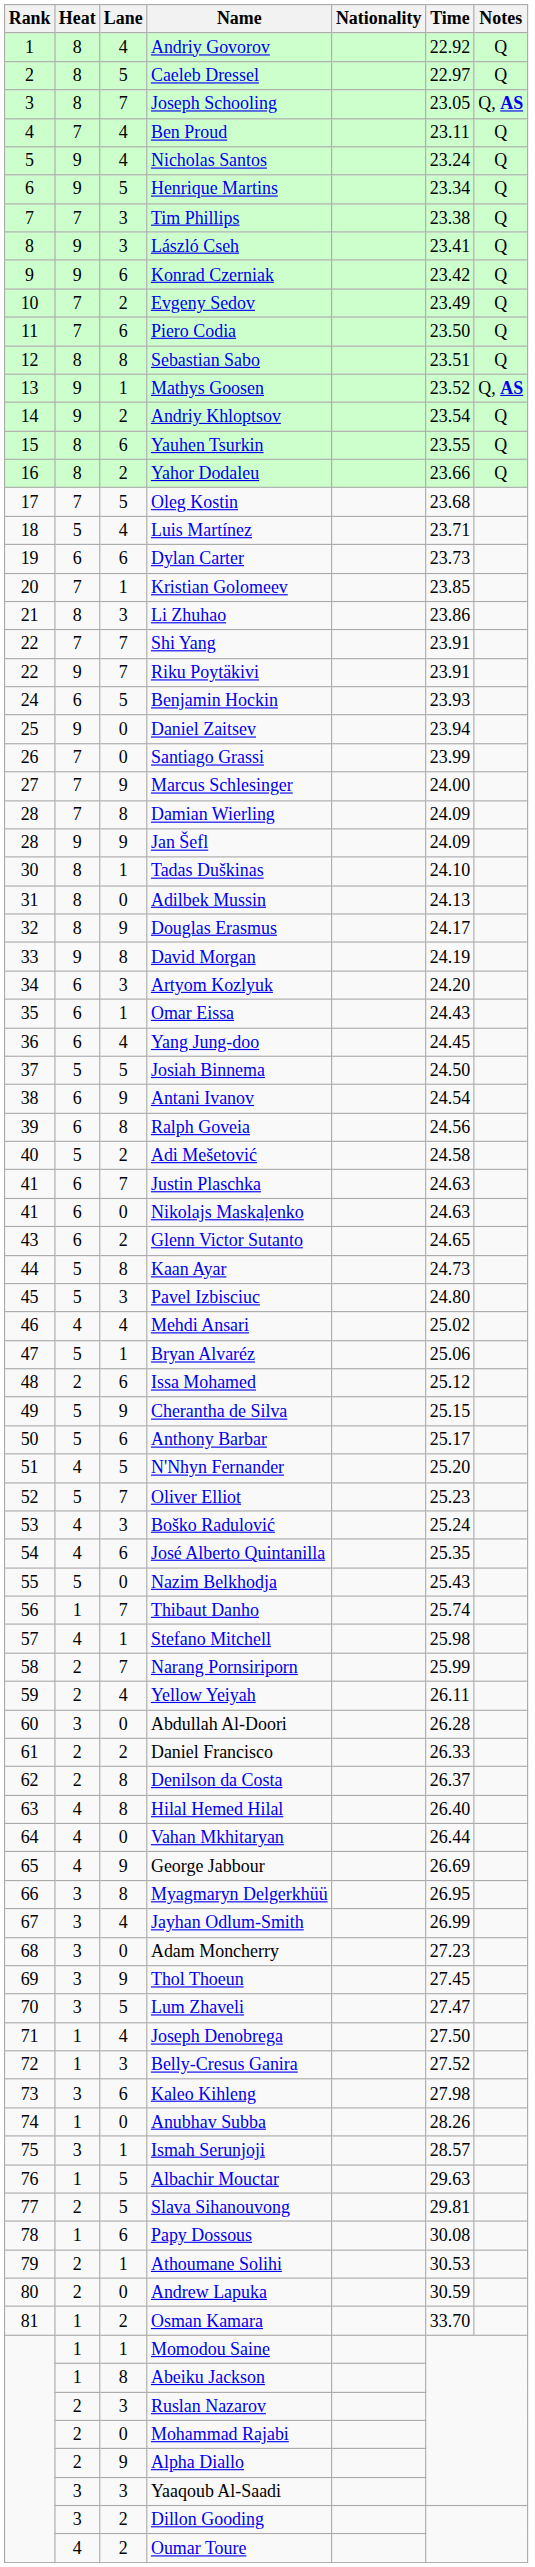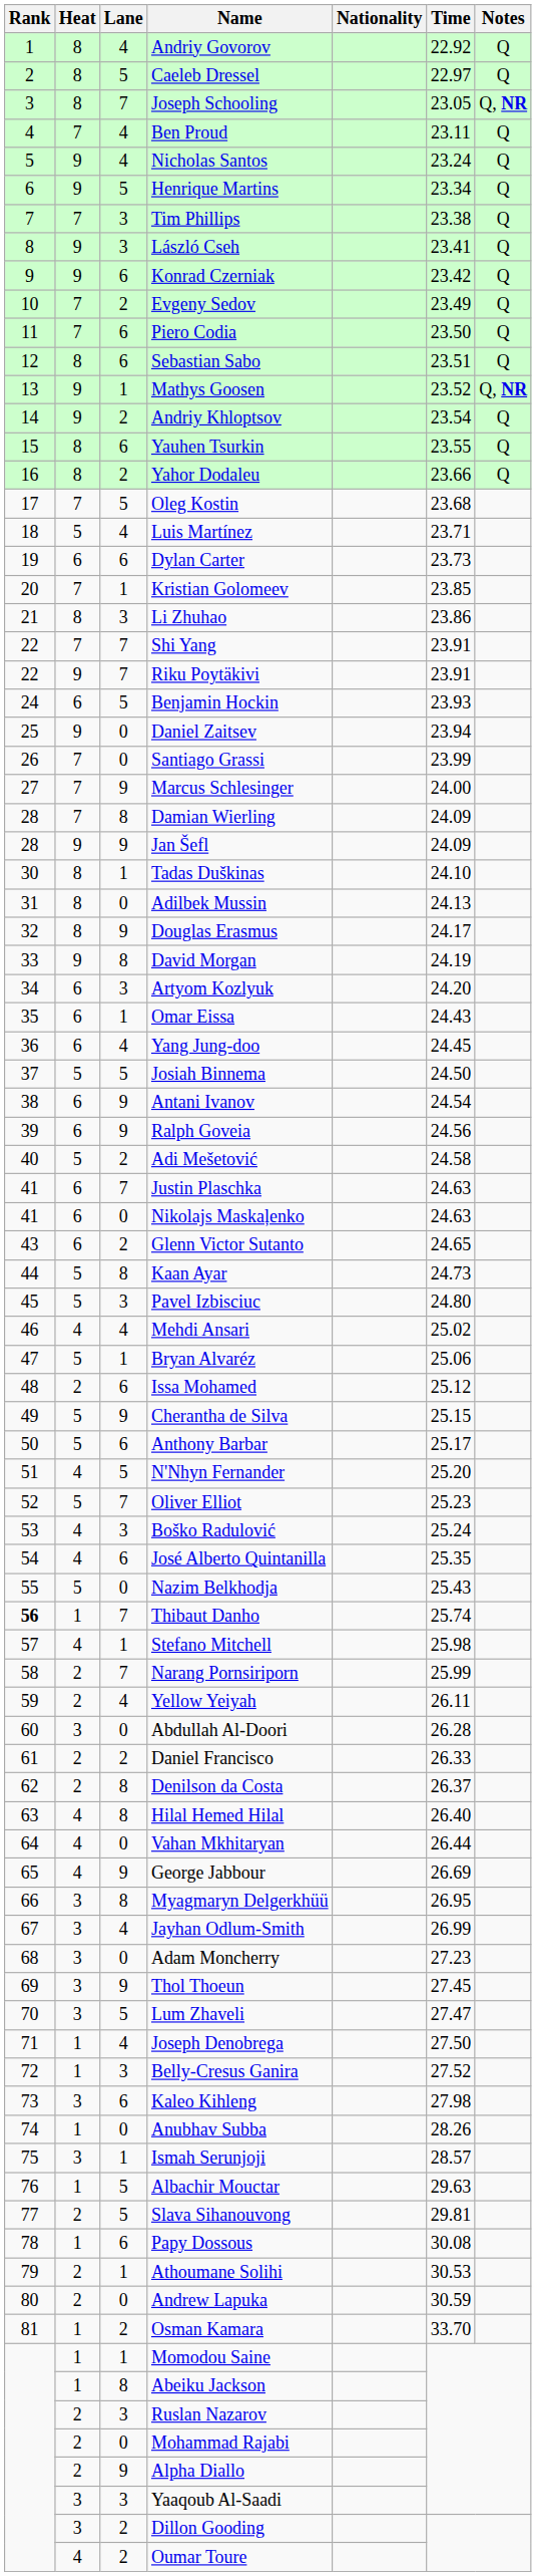Joseph Schooling | Notes: Q, AS -> Q, NR
Sebastian Sabo | Lane: 8 -> 6
Mathys Goosen | Notes: Q, AS -> Q, NR
Ralph Goveia | Lane: 8 -> 9
Thibaut Danho | Rank: normal -> bold
